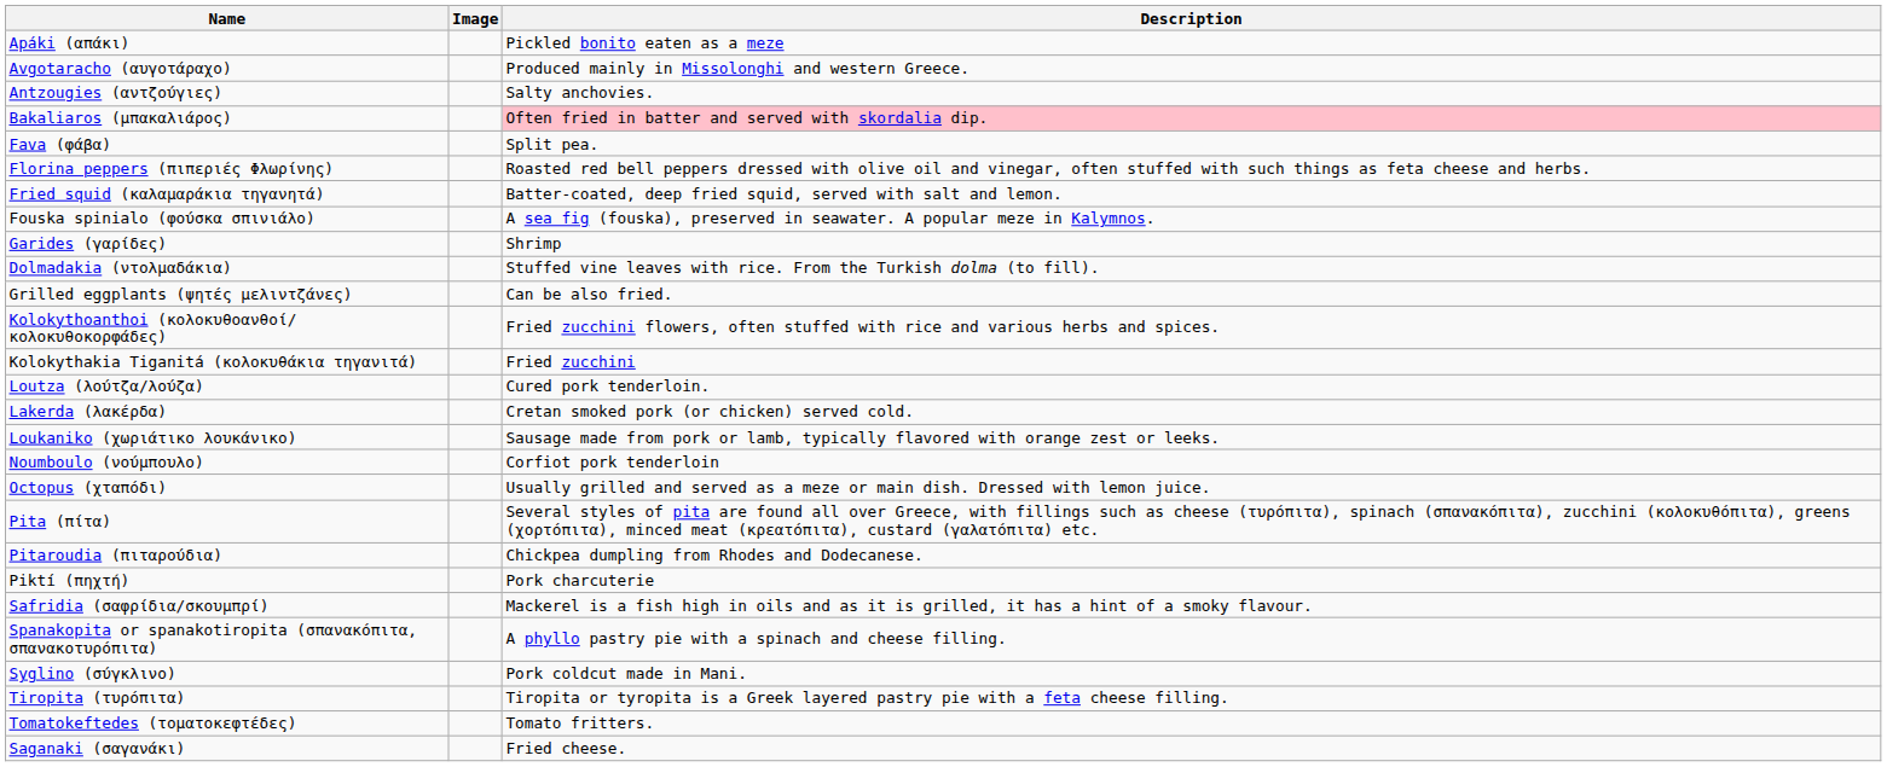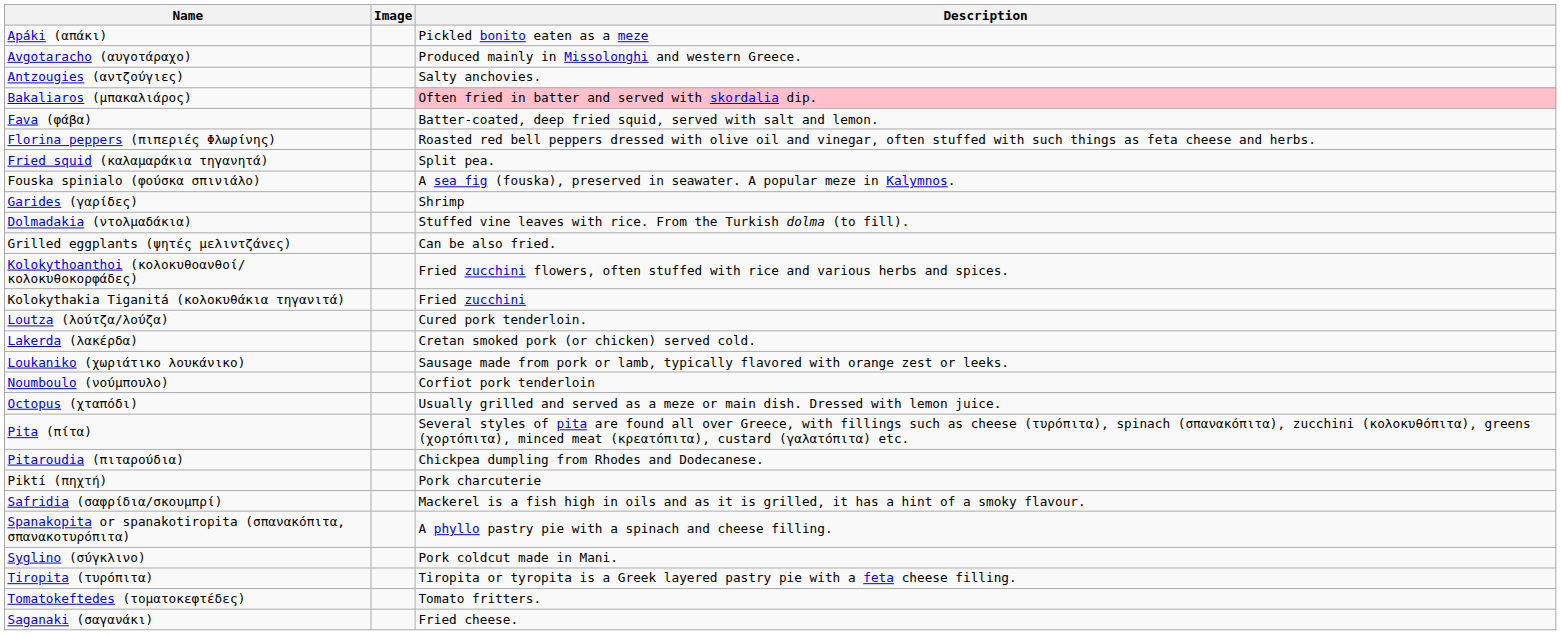Fava (φάβα) | Description: Split pea. -> Batter-coated, deep fried squid, served with salt and lemon.
Fried squid (καλαμαράκια τηγανητά) | Description: Batter-coated, deep fried squid, served with salt and lemon. -> Split pea.
